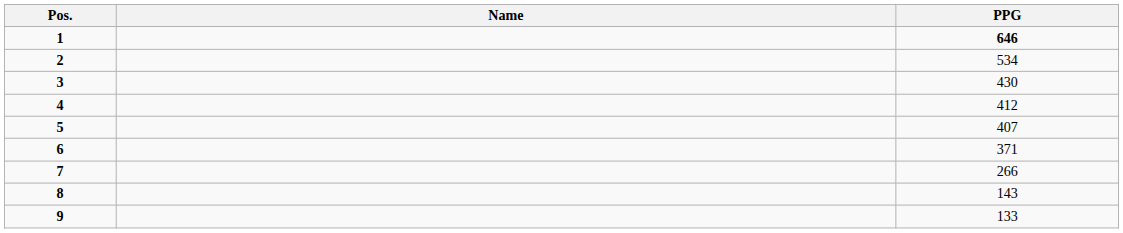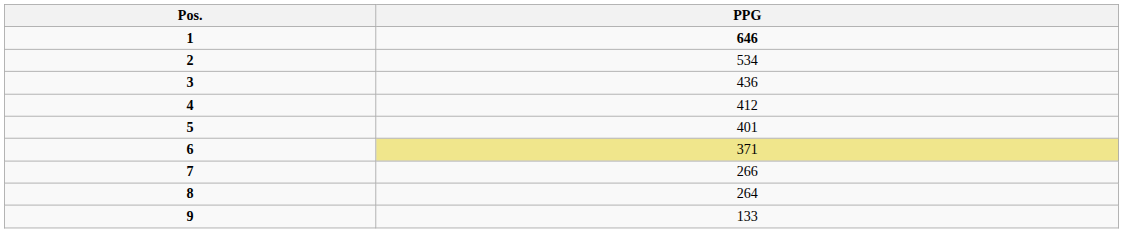- column: Name
3 | PPG: 430 -> 436
5 | PPG: 407 -> 401
6 | PPG: no background -> khaki background
8 | PPG: 143 -> 264
